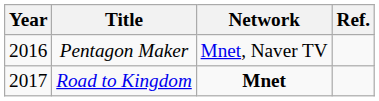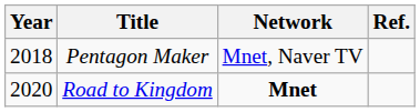Pentagon Maker | Year: 2016 -> 2018
Road to Kingdom | Year: 2017 -> 2020
